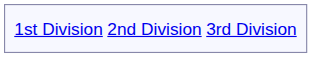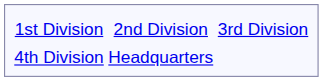+ row: 4th Division | Headquarters
